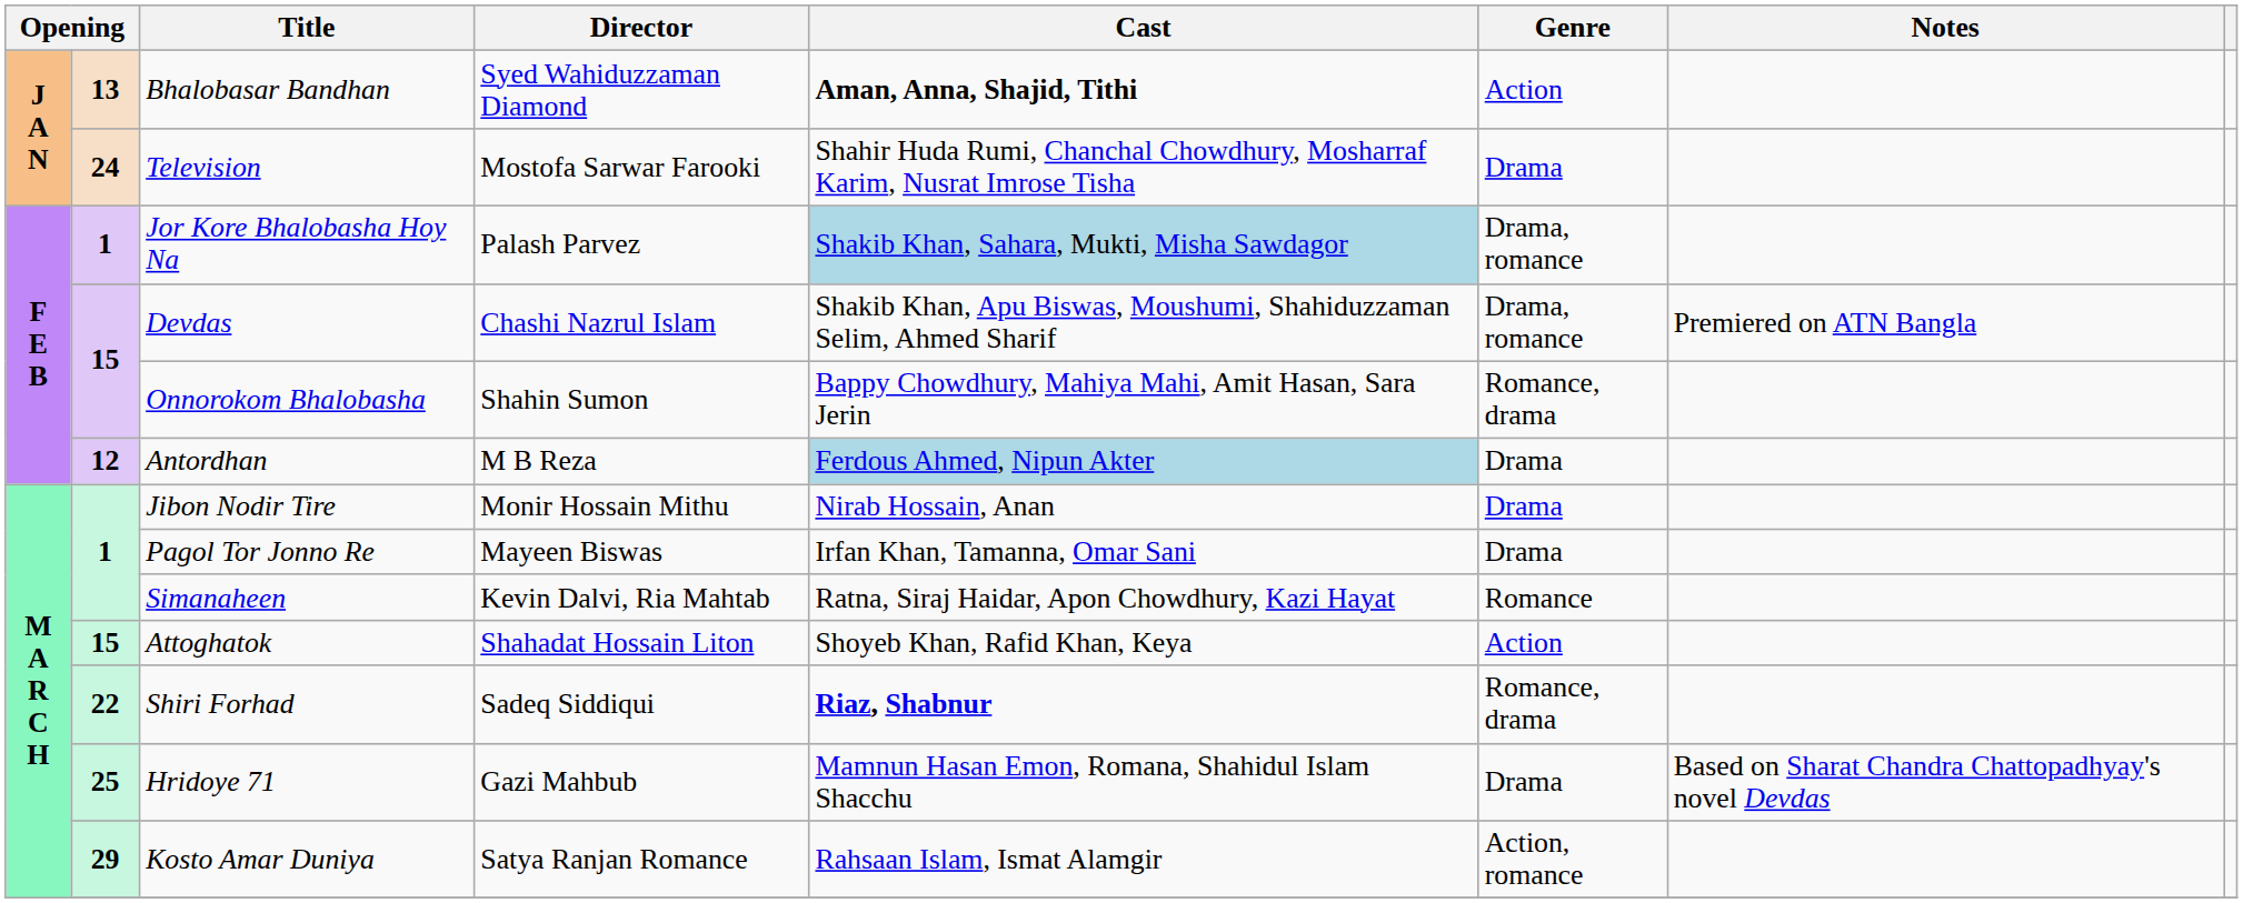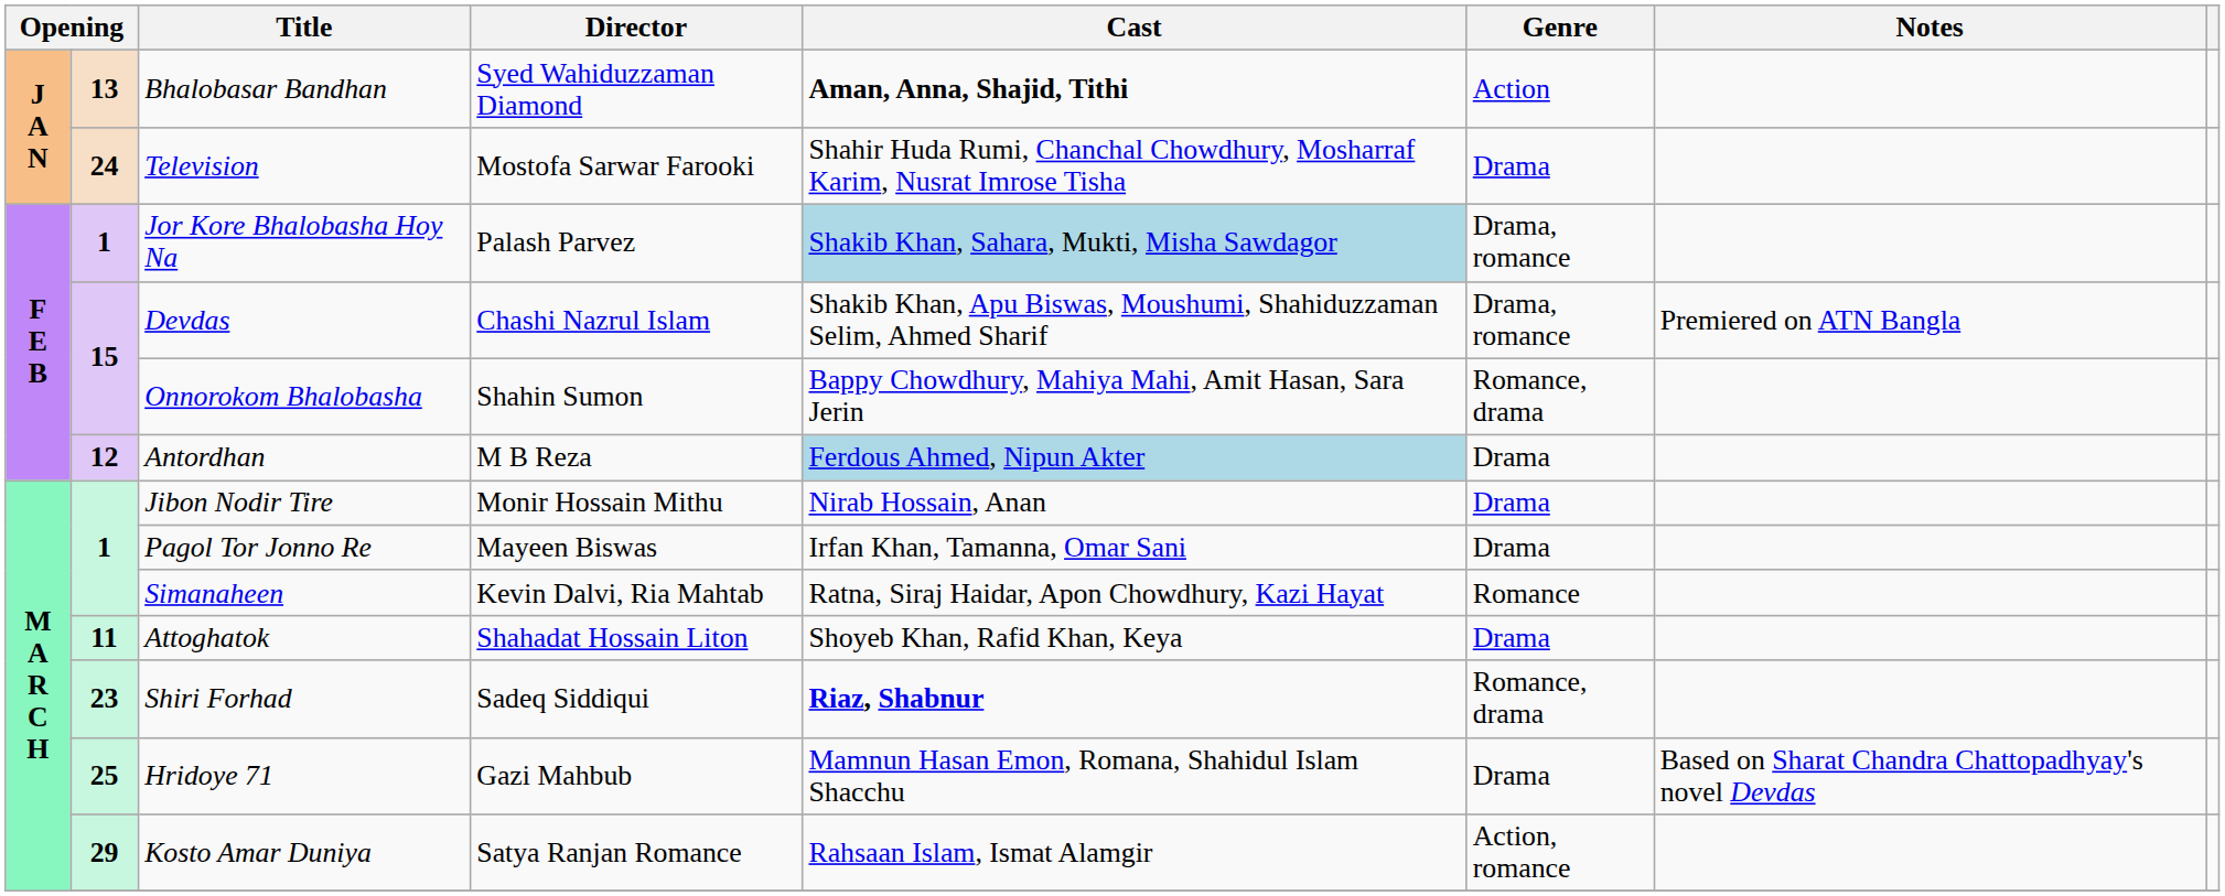Attoghatok | column 2: 15 -> 11
Attoghatok | Genre: Action -> Drama
Shiri Forhad | column 2: 22 -> 23
